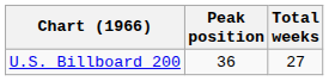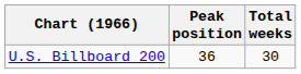U.S. Billboard 200 | Total weeks: 27 -> 30
